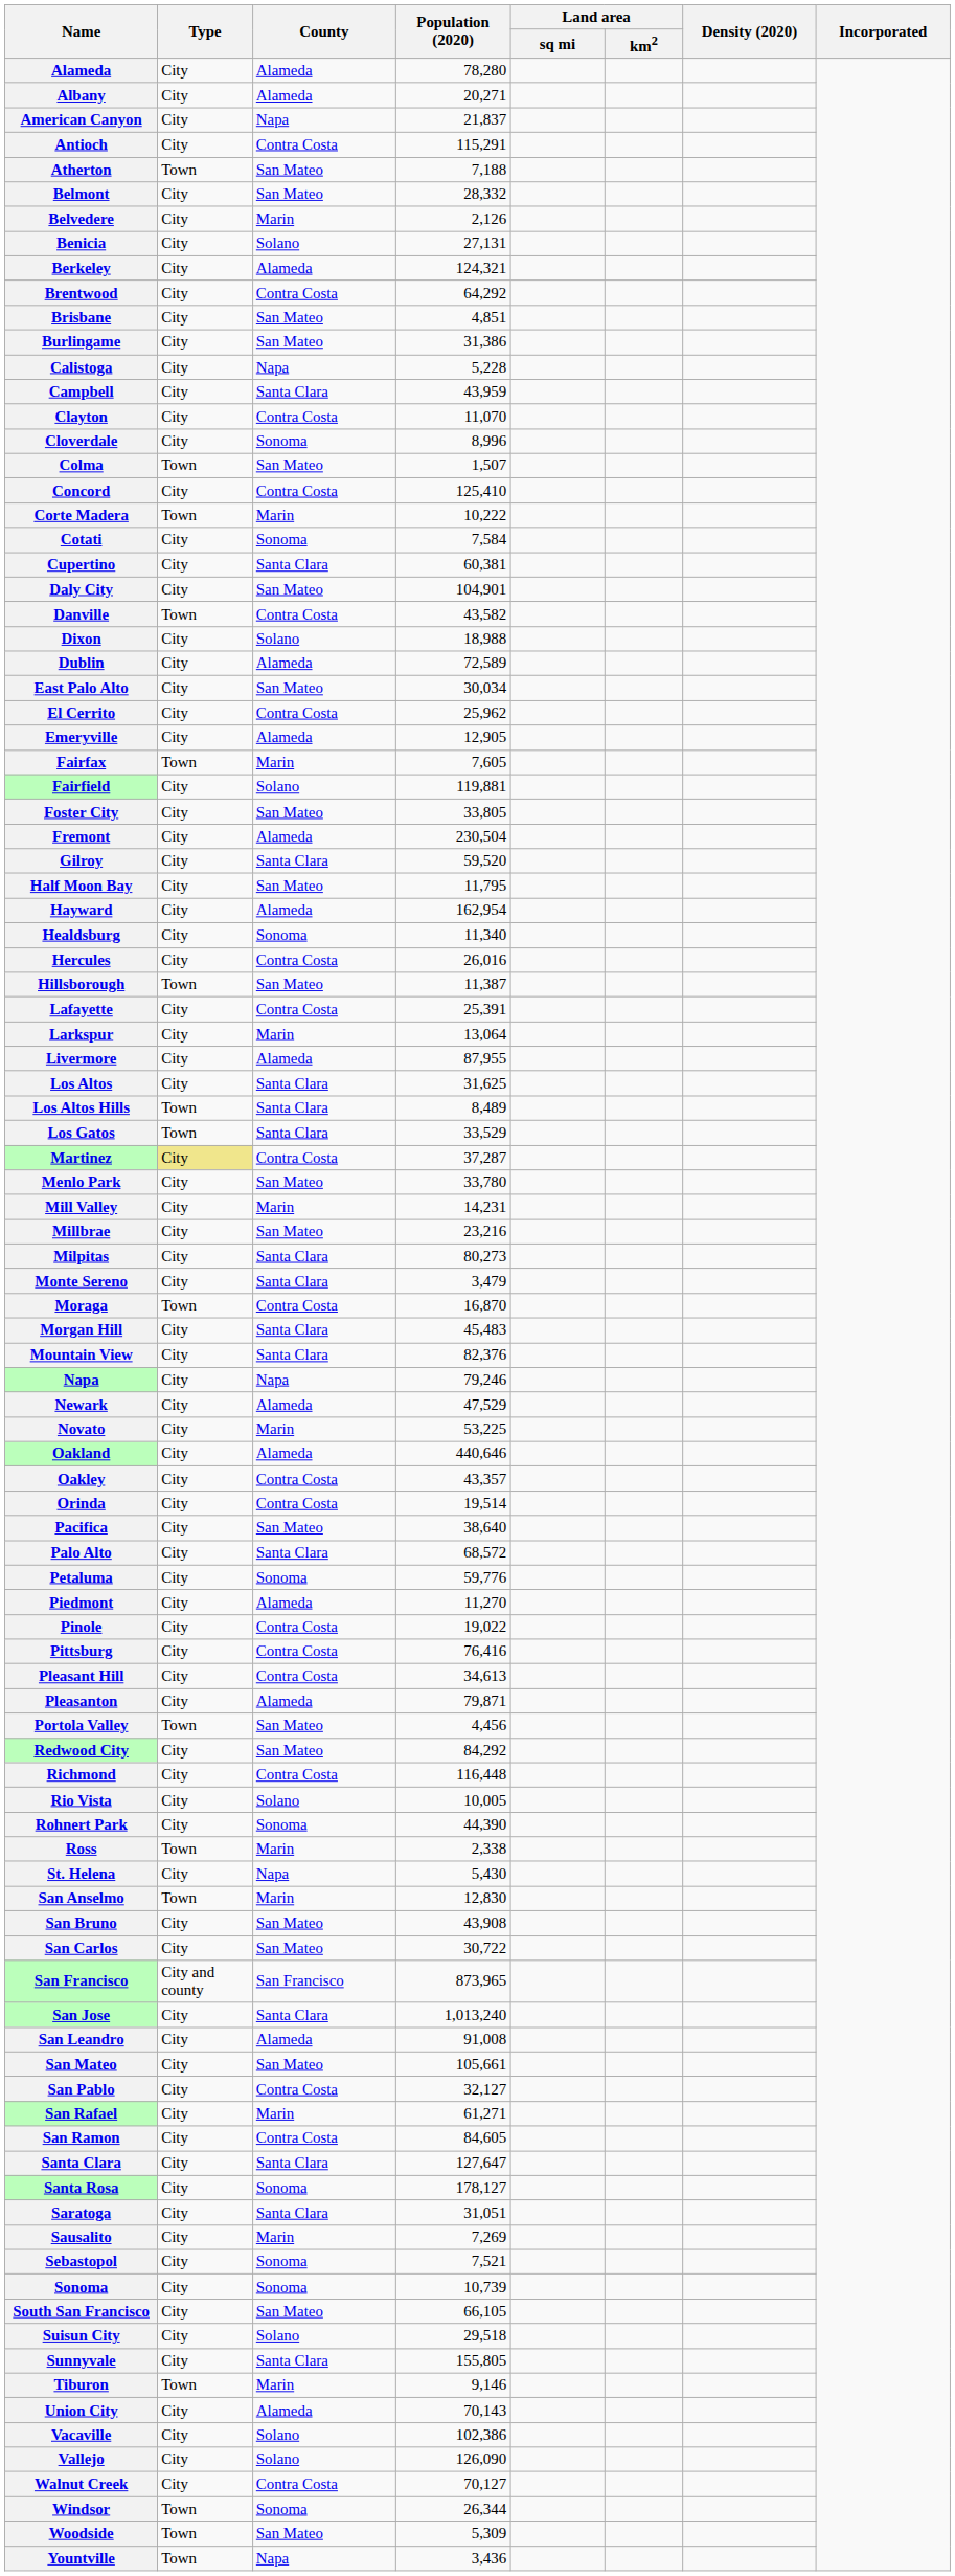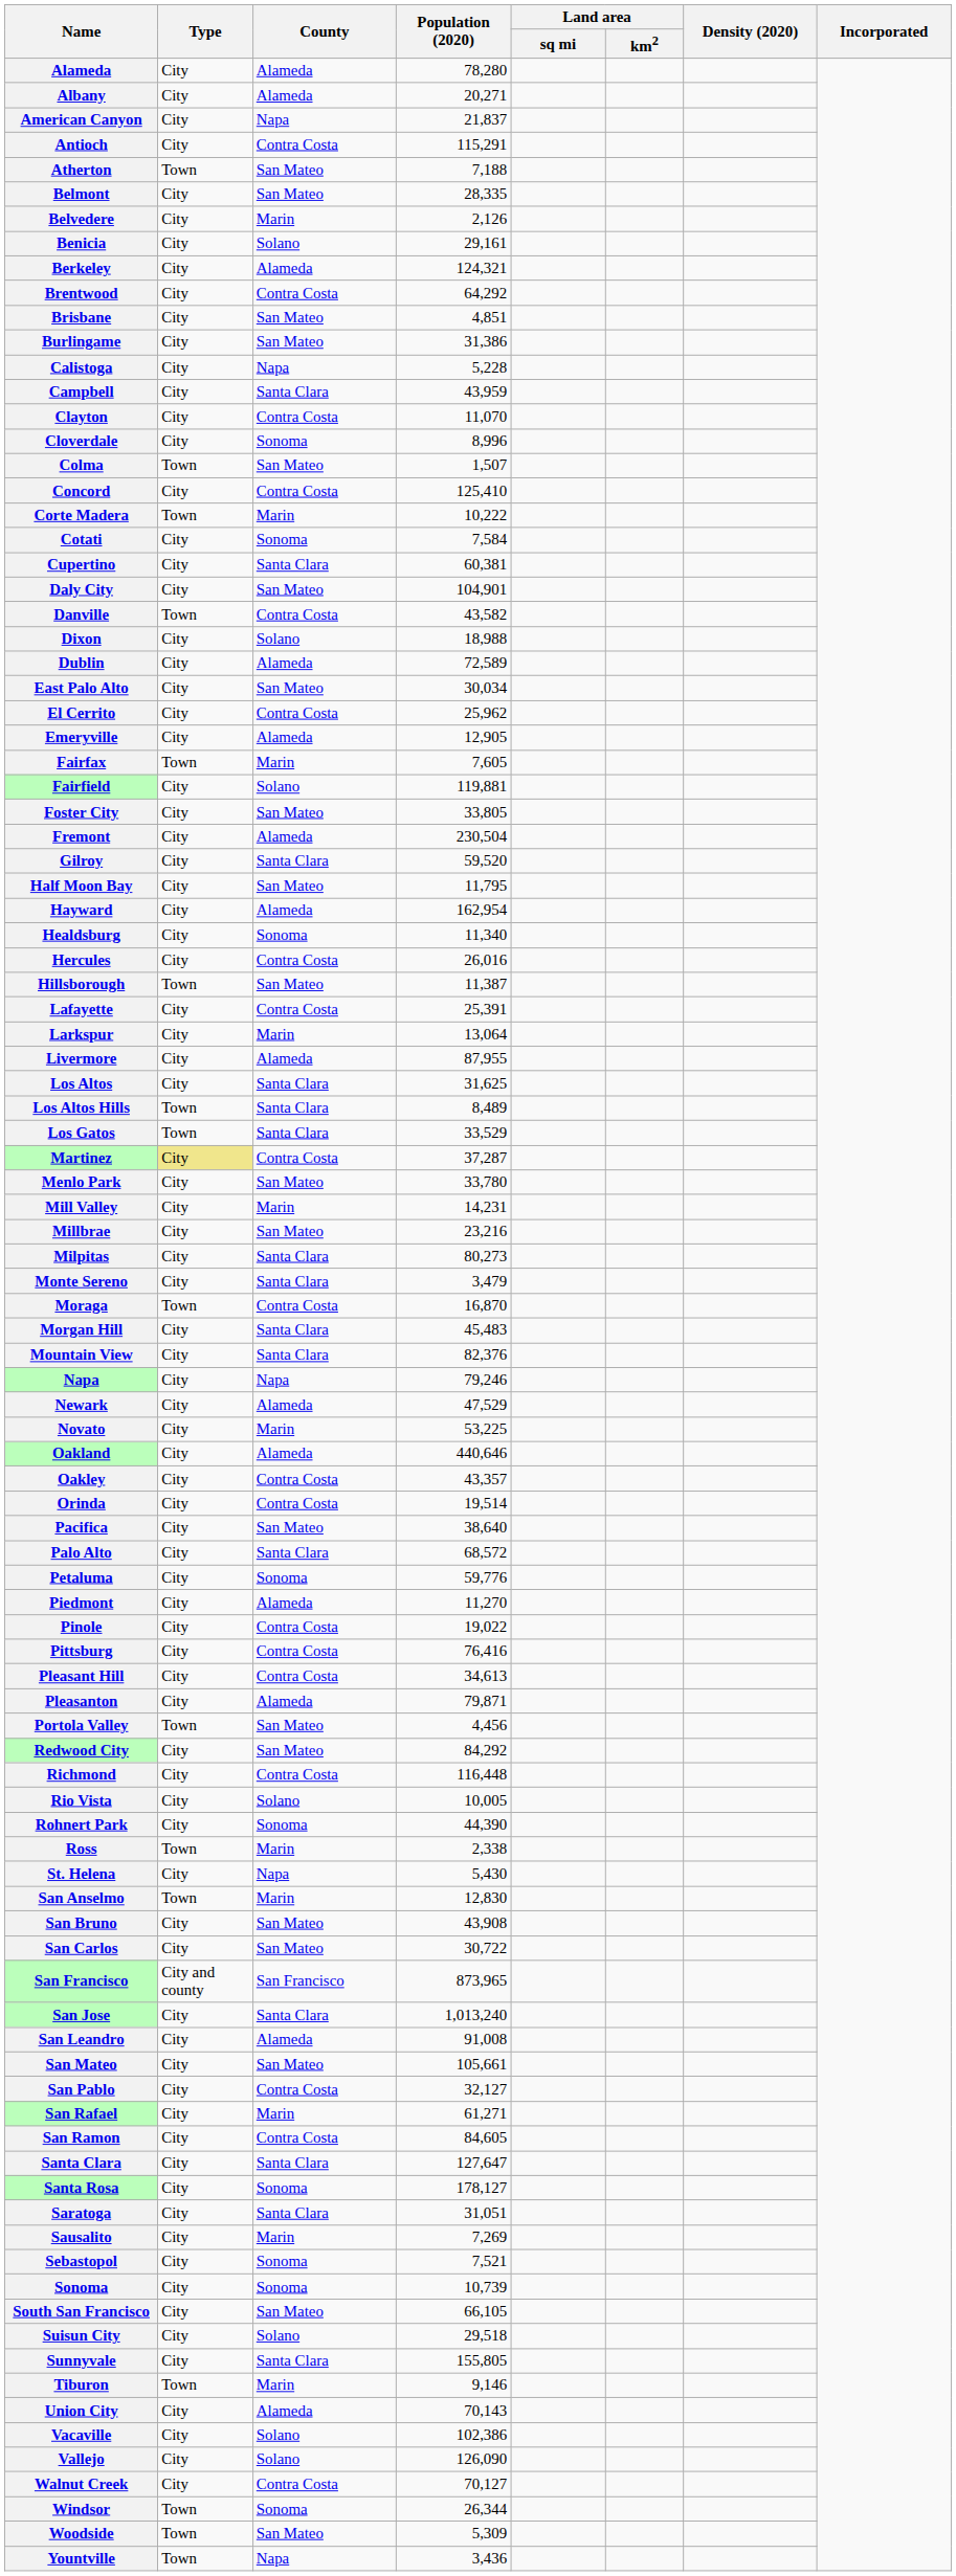Belmont | Population (2020): 28,332 -> 28,335
Benicia | Population (2020): 27,131 -> 29,161
